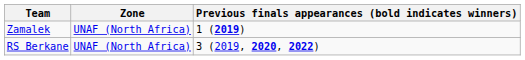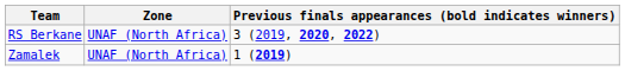rows swapped: RS Berkane <-> Zamalek
